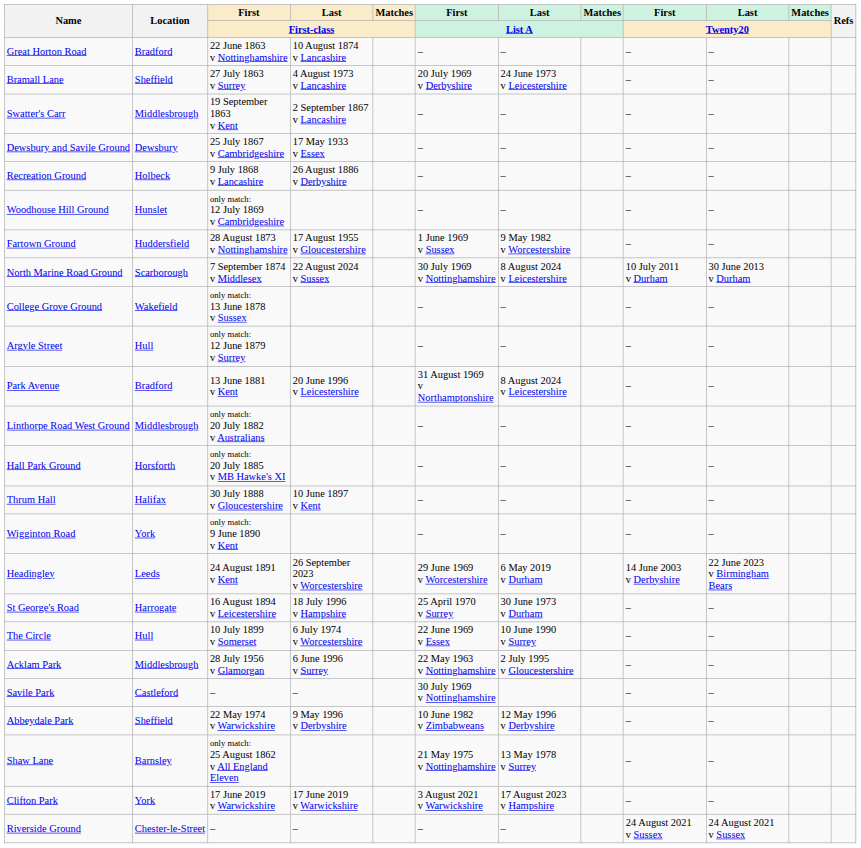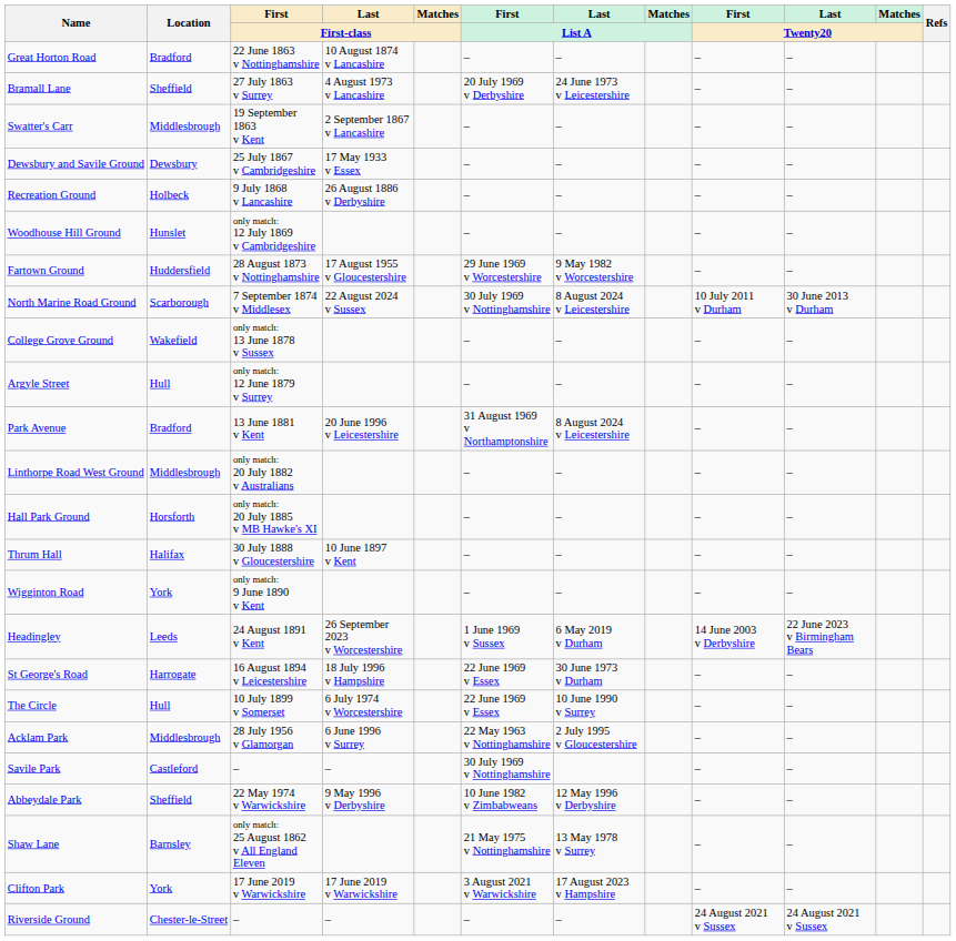Fartown Ground | First / List A: 1 June 1969 v Sussex -> 29 June 1969 v Worcestershire
Headingley | First / List A: 29 June 1969 v Worcestershire -> 1 June 1969 v Sussex
St George's Road | First / List A: 25 April 1970 v Surrey -> 22 June 1969 v Essex
